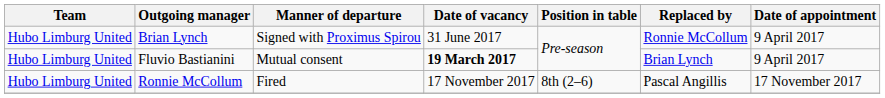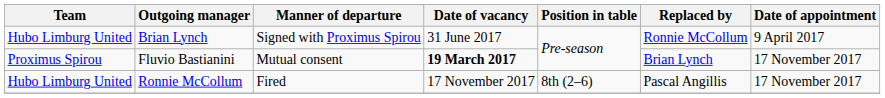Fluvio Bastianini | Team: Hubo Limburg United -> Proximus Spirou
Fluvio Bastianini | Date of appointment: 9 April 2017 -> 17 November 2017
